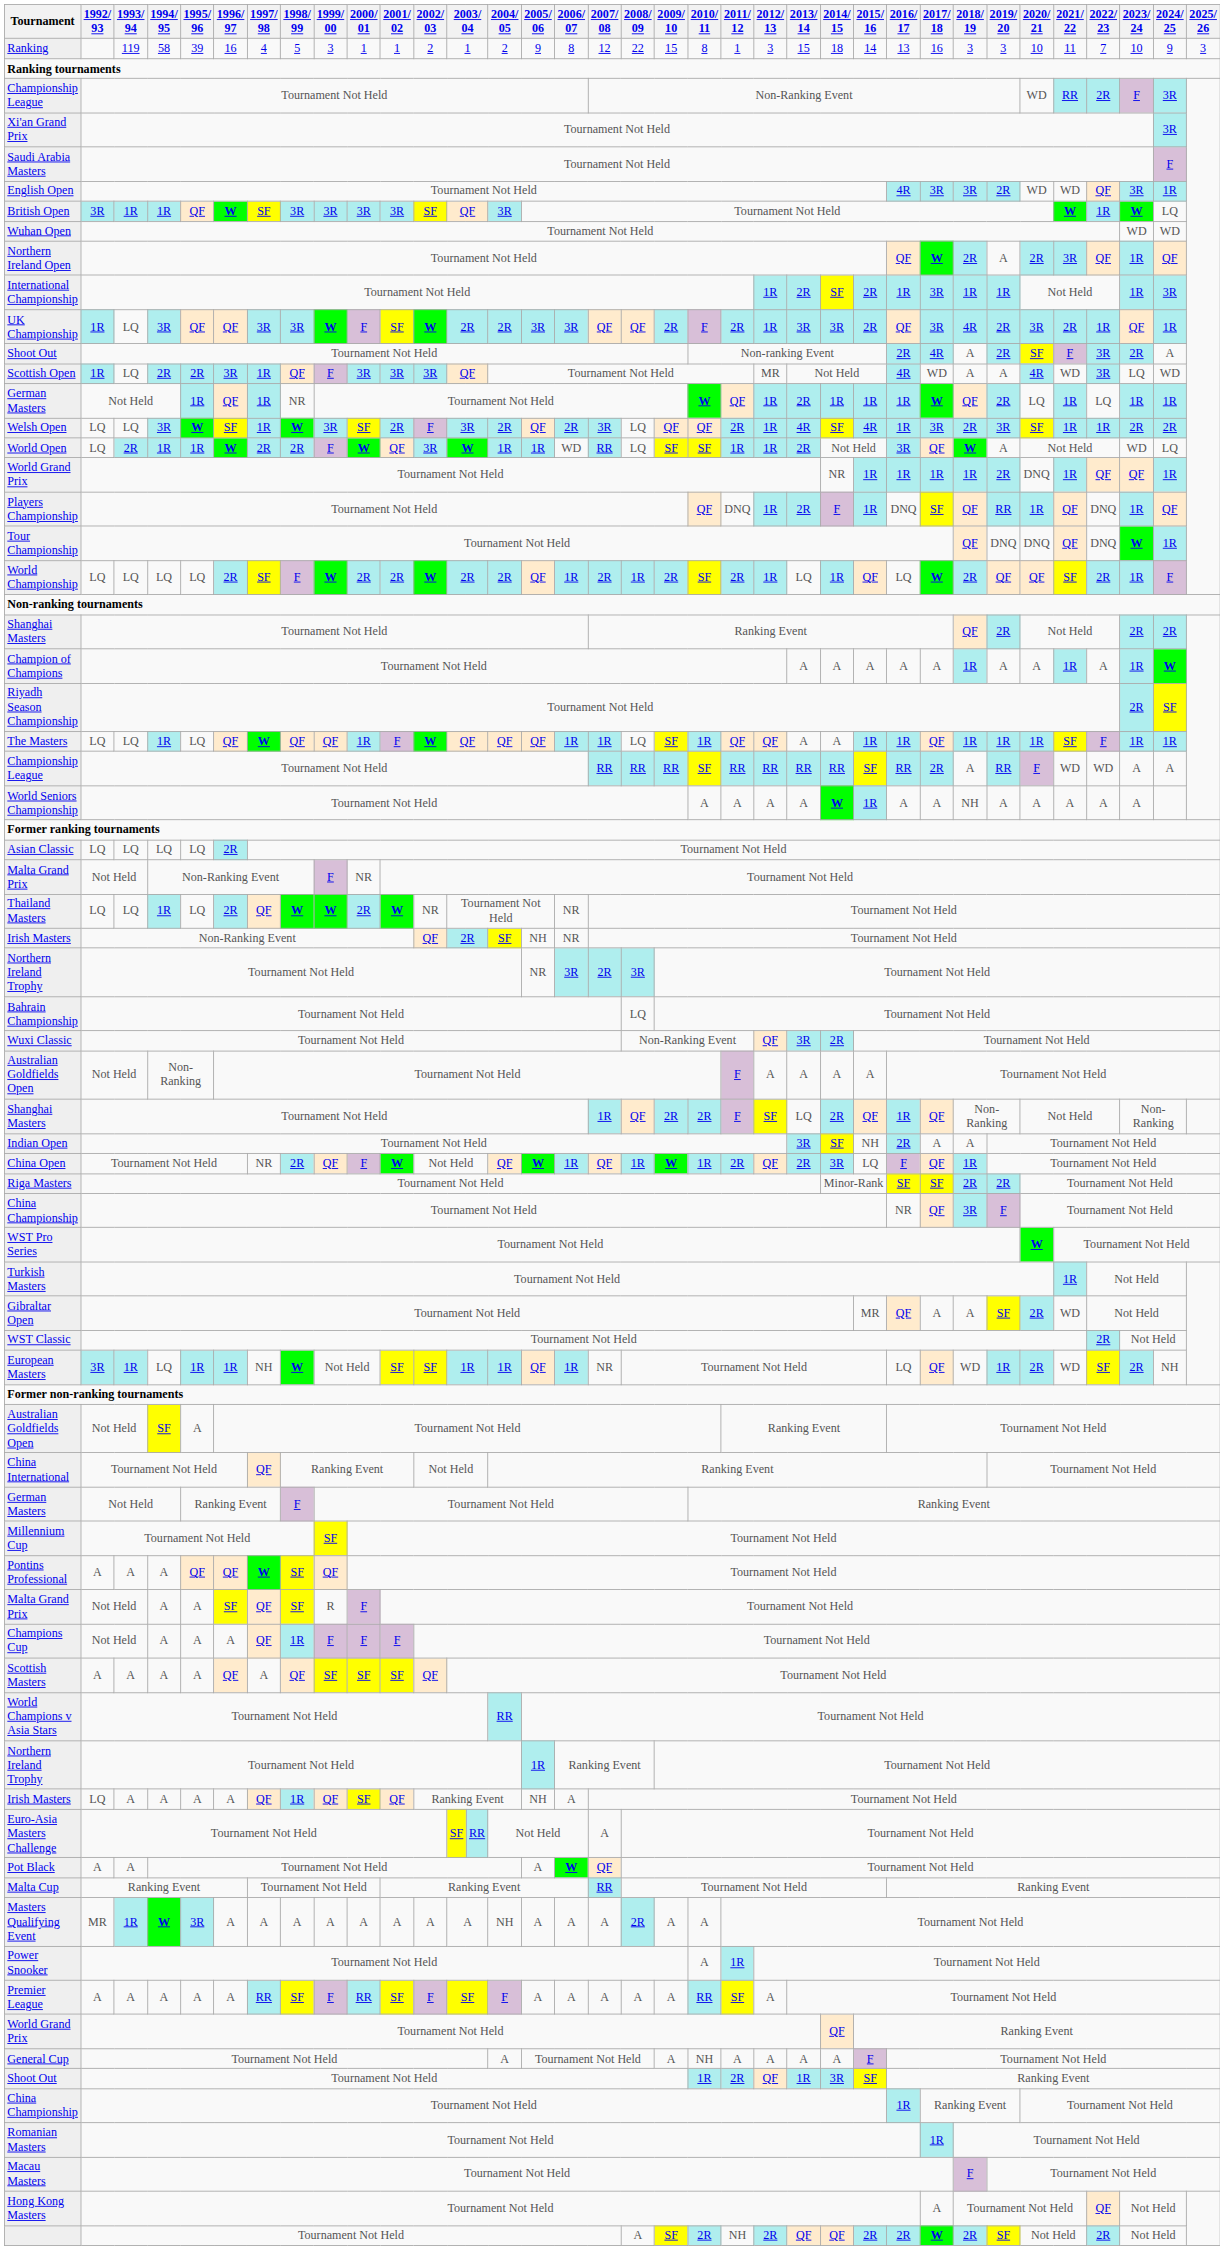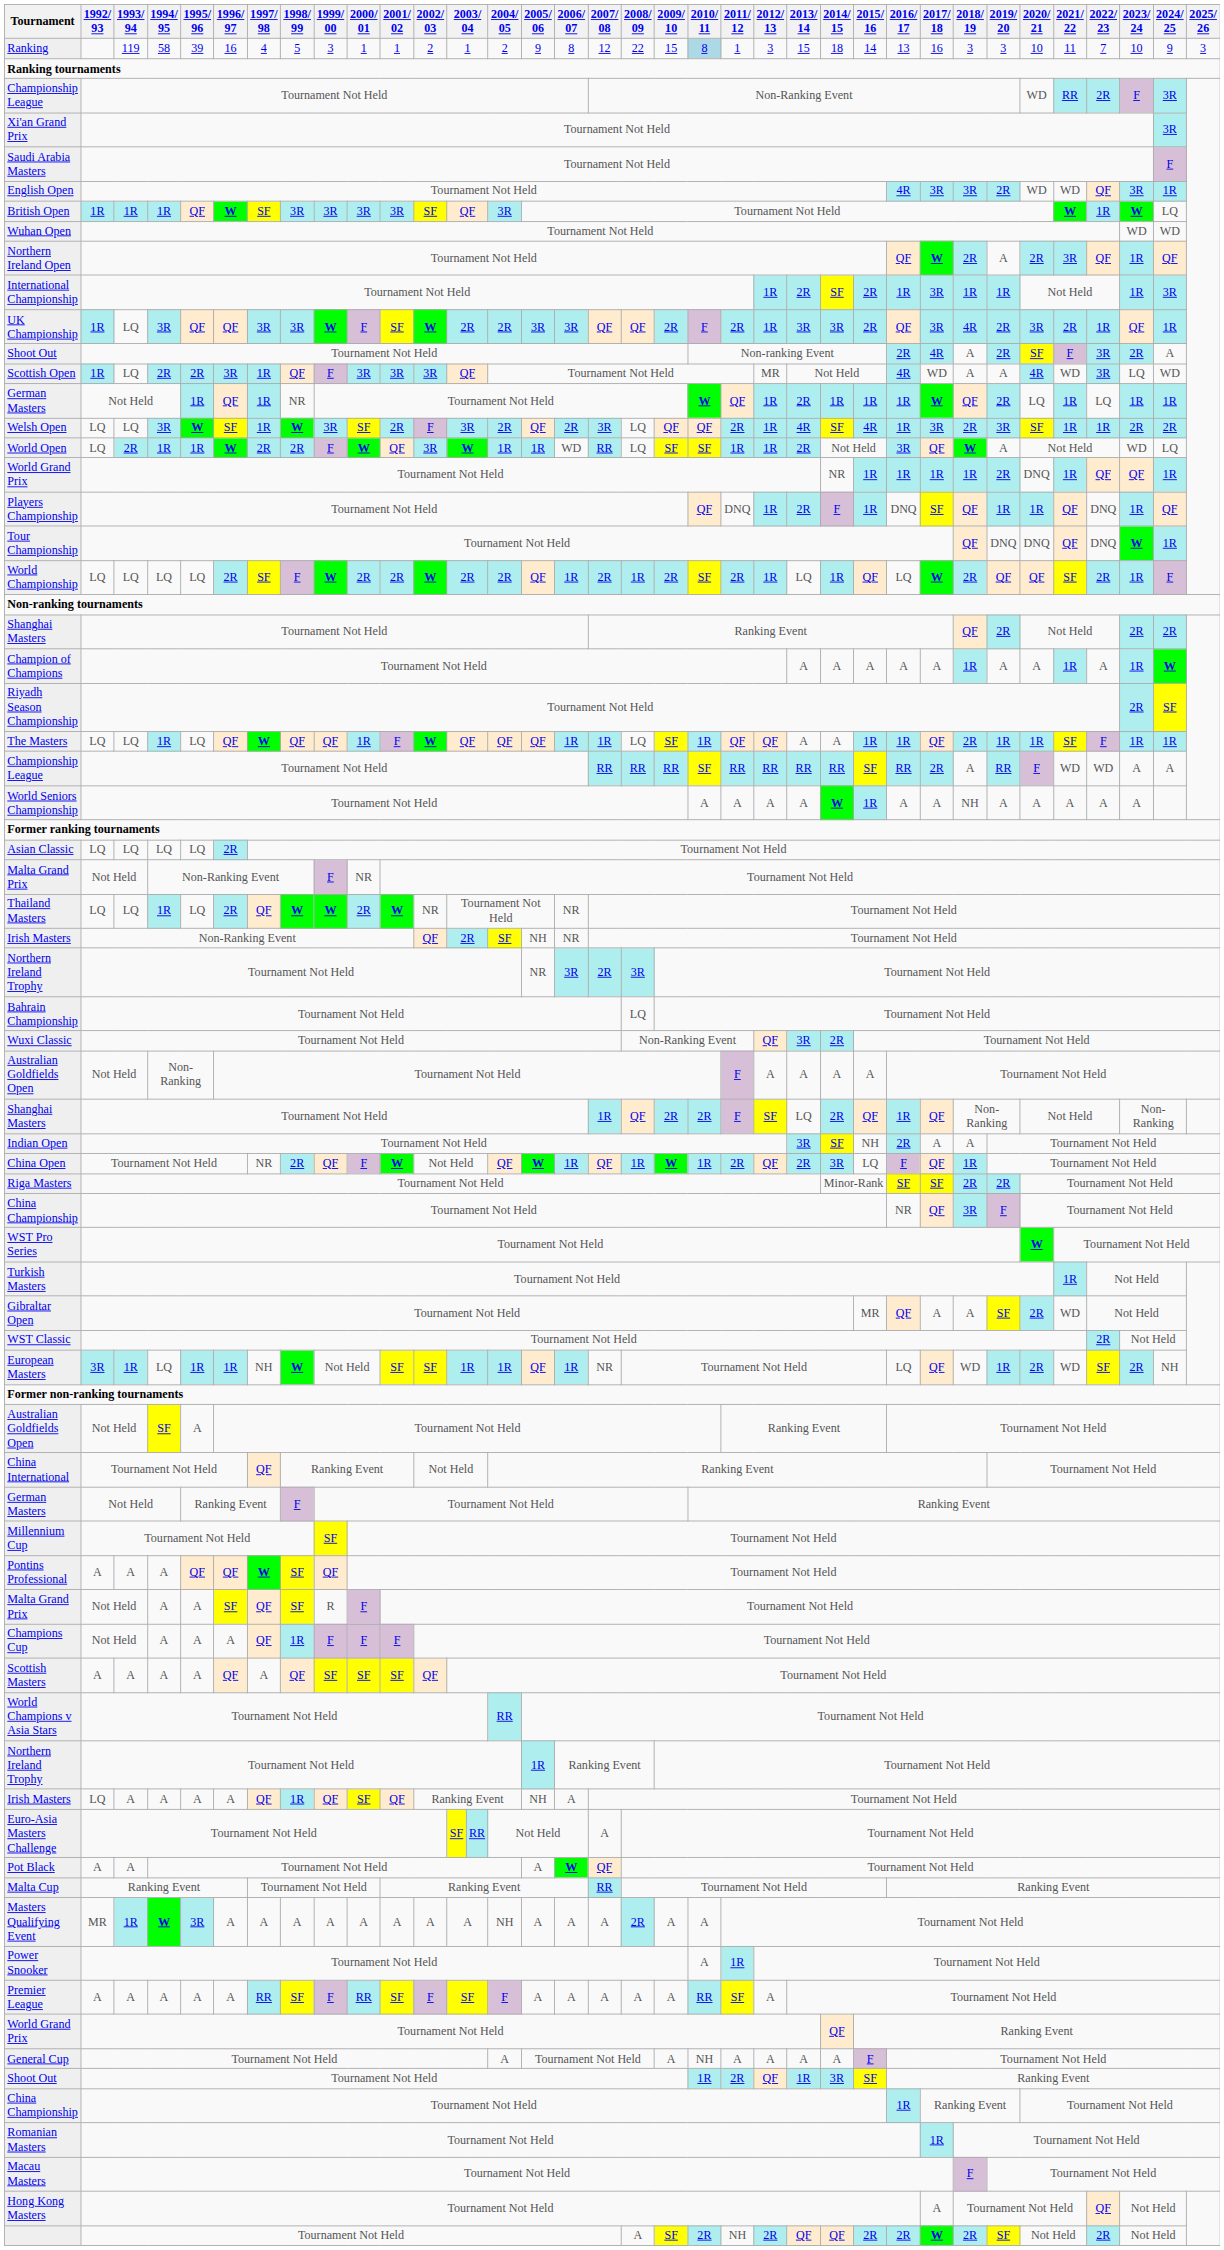Ranking | 2010/ 11: no background -> lightblue background
British Open | 1992/ 93: 3R -> 1R
Players Championship | 2019/ 20: RR -> 1R
The Masters | 2018/ 19: 1R -> 2R
